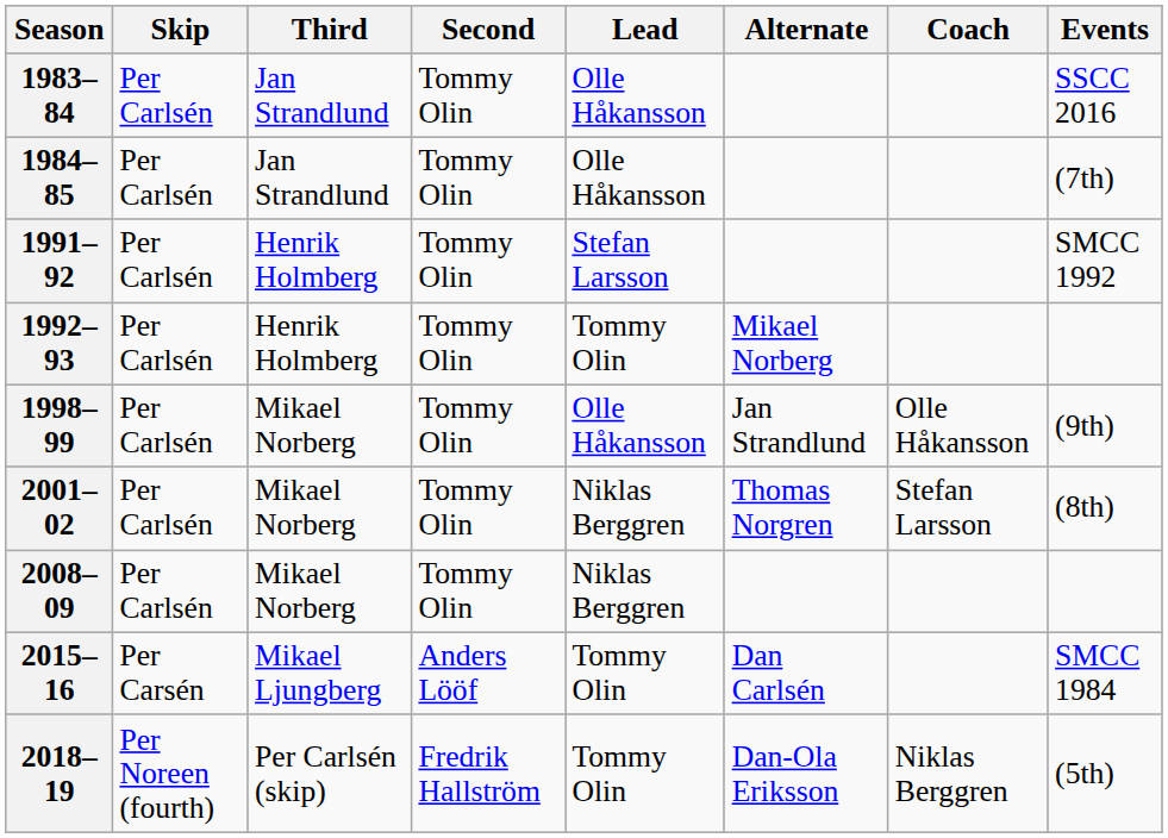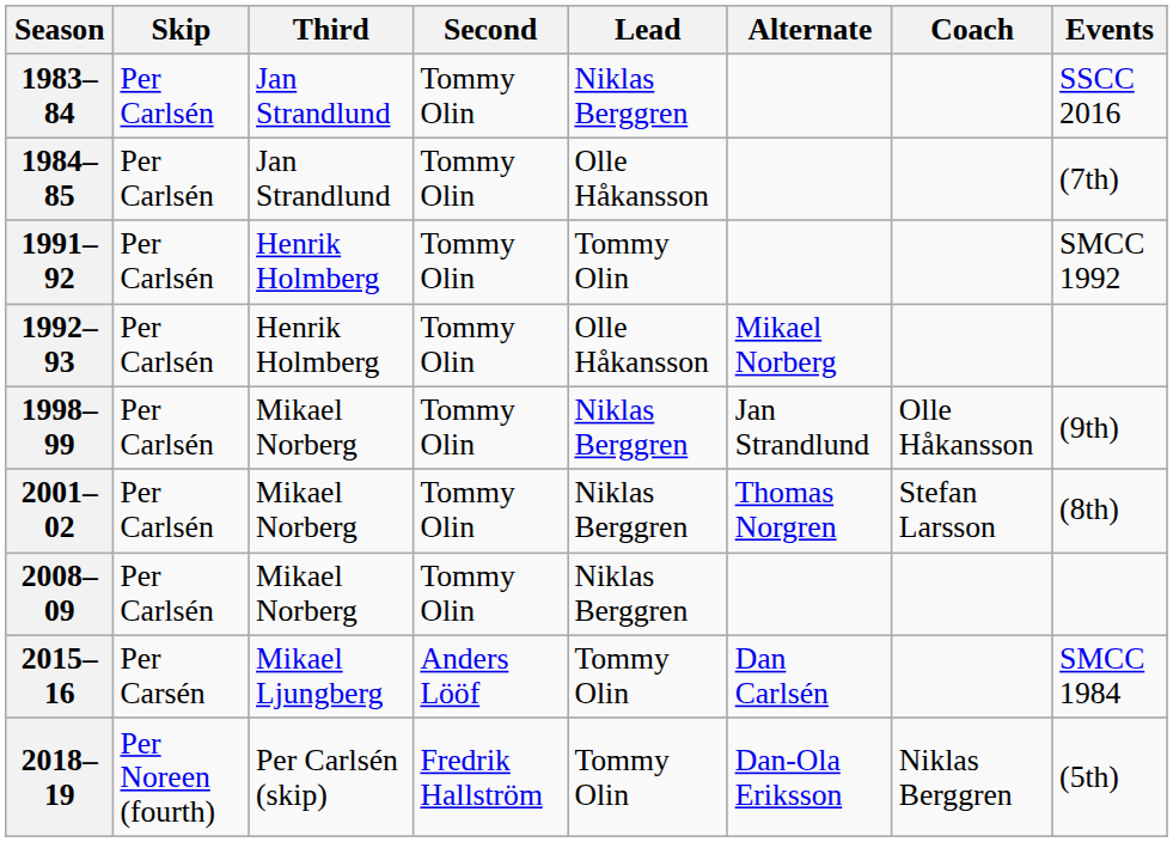1983–84 | Lead: Olle Håkansson -> Niklas Berggren
1991–92 | Lead: Stefan Larsson -> Tommy Olin
1992–93 | Lead: Tommy Olin -> Olle Håkansson
1998–99 | Lead: Olle Håkansson -> Niklas Berggren
